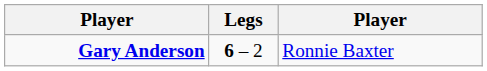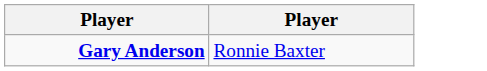- column: Legs | 6 – 2
